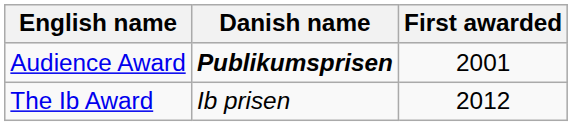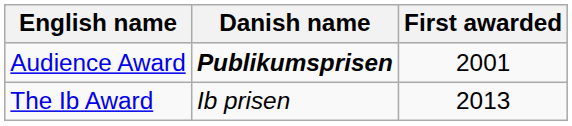The Ib Award | First awarded: 2012 -> 2013
